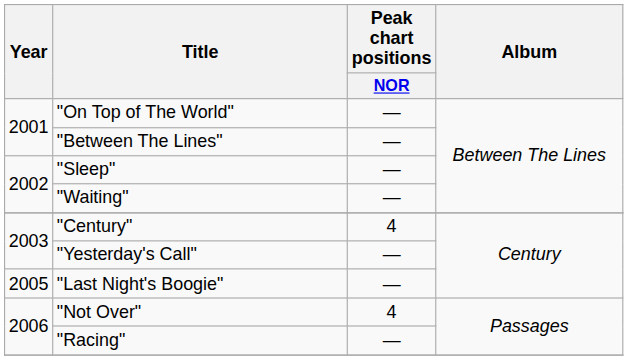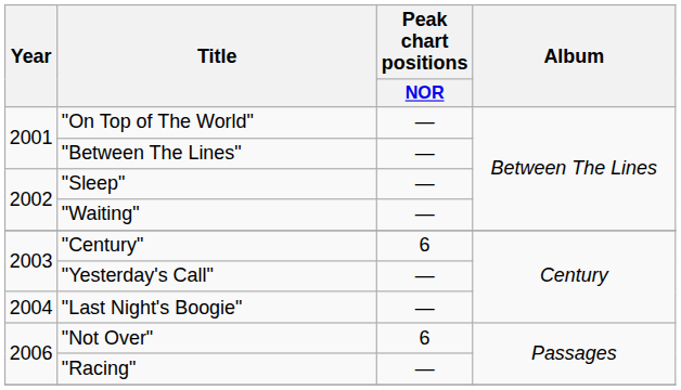"Century" | Peak chart positions / NOR: 4 -> 6
"Last Night's Boogie" | Year: 2005 -> 2004
"Not Over" | Peak chart positions / NOR: 4 -> 6
